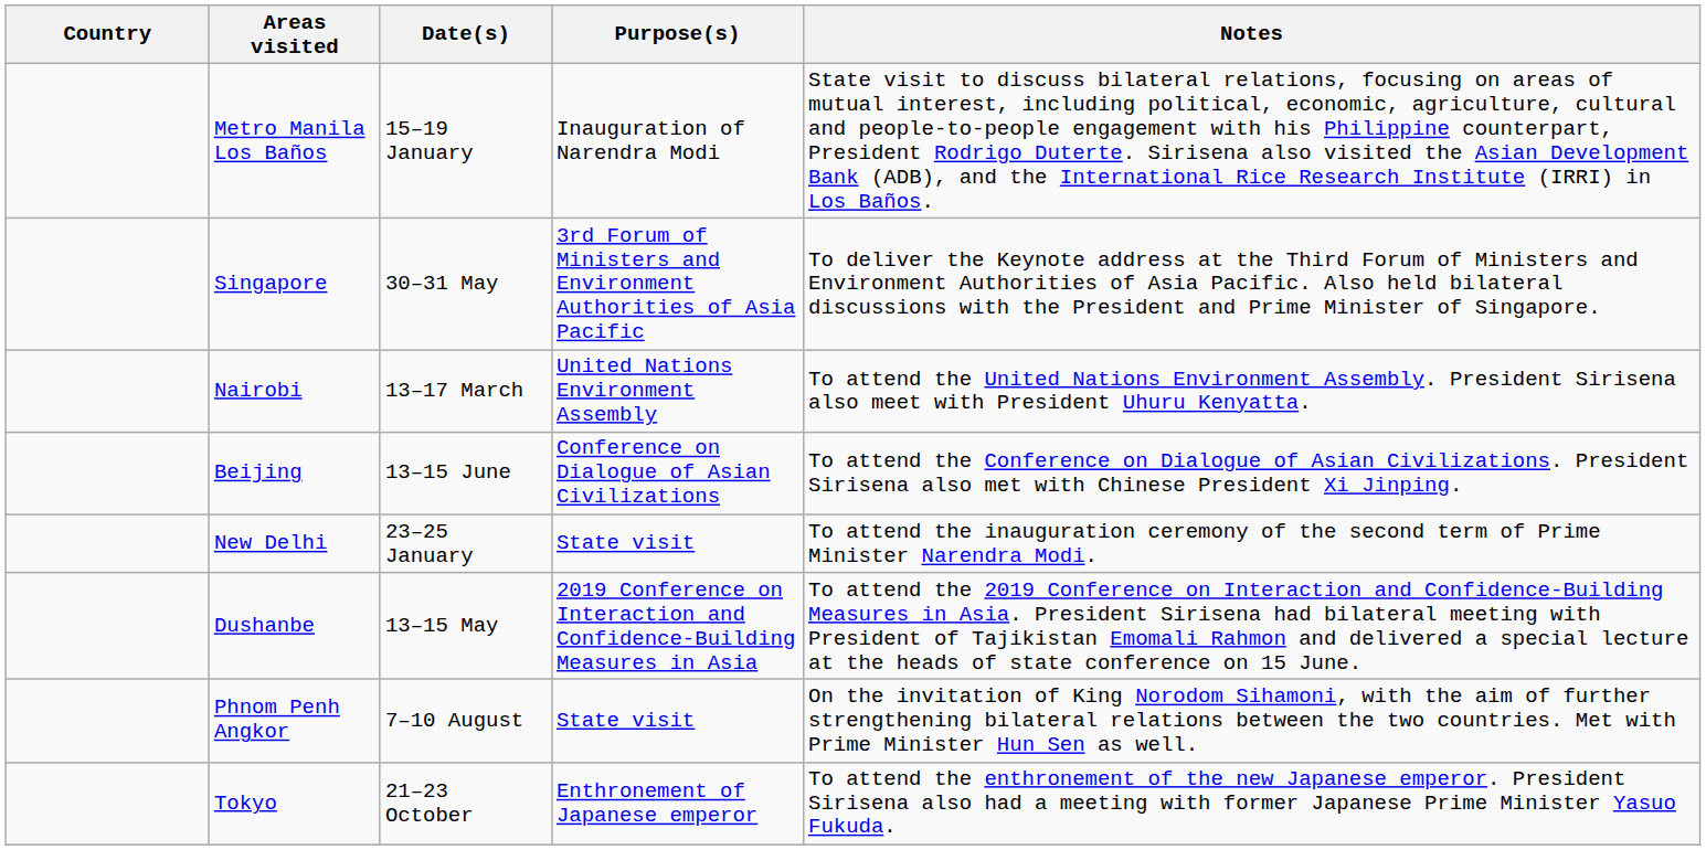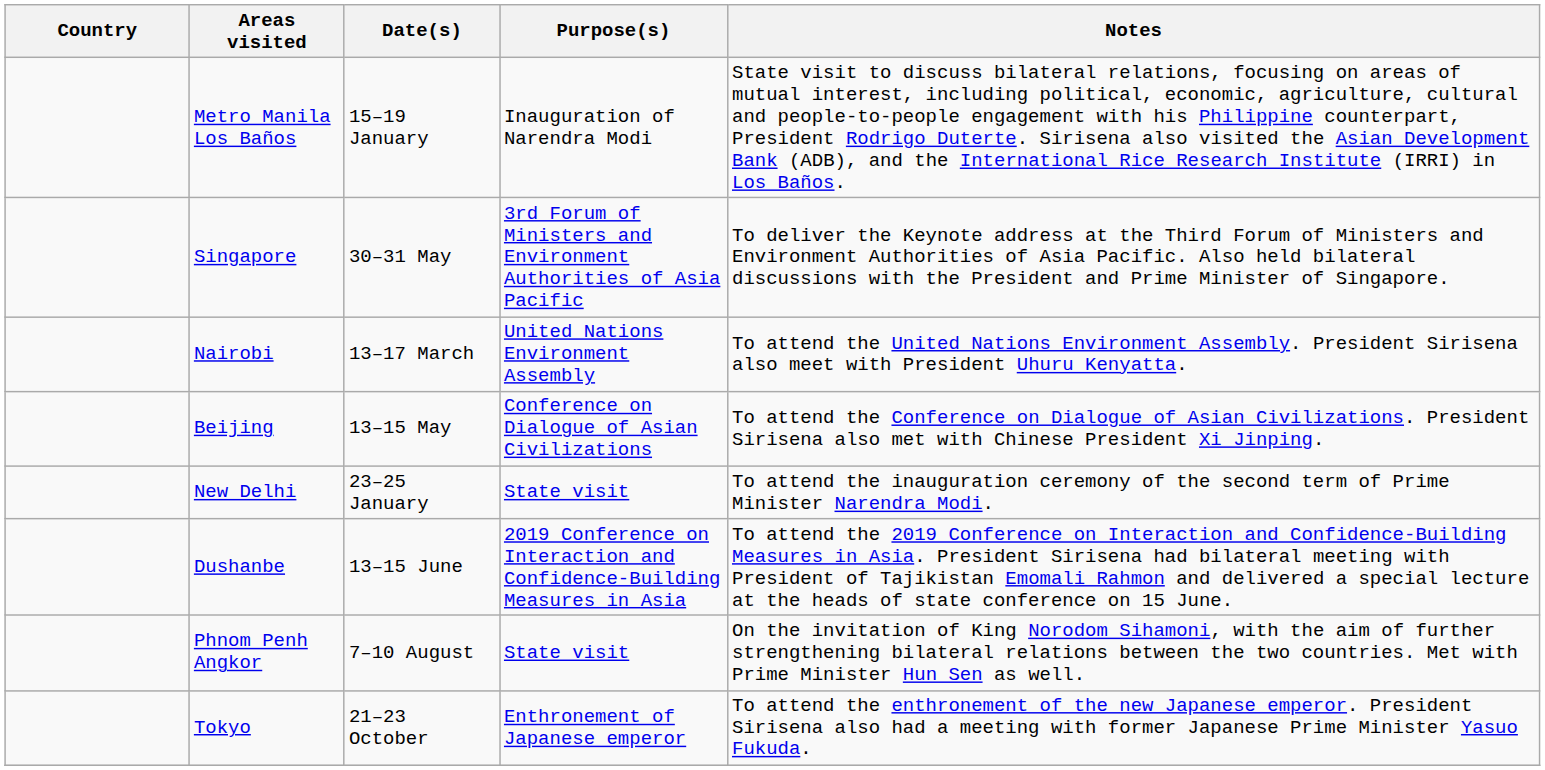Beijing | Date(s): 13–15 June -> 13–15 May
Dushanbe | Date(s): 13–15 May -> 13–15 June
